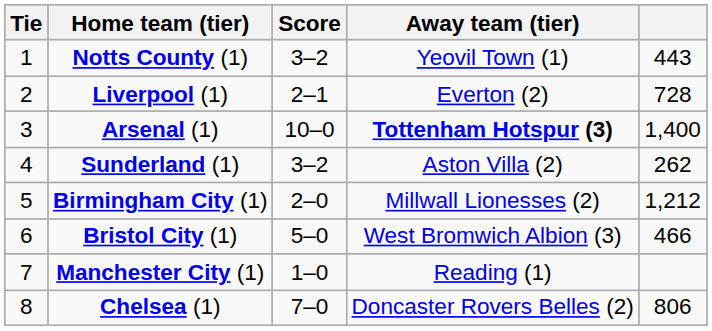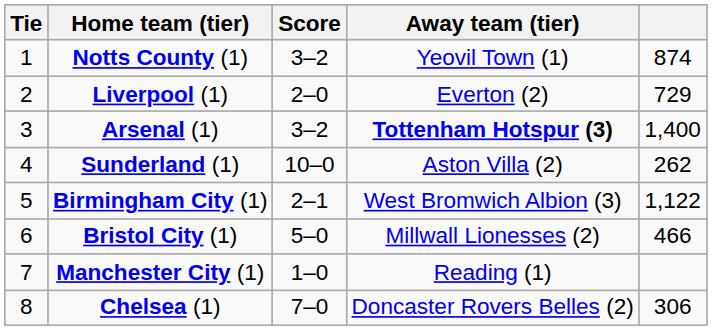Notts County (1) | column 5: 443 -> 874
Liverpool (1) | Score: 2–1 -> 2–0
Liverpool (1) | column 5: 728 -> 729
Arsenal (1) | Score: 10–0 -> 3–2
Sunderland (1) | Score: 3–2 -> 10–0
Birmingham City (1) | Score: 2–0 -> 2–1
Birmingham City (1) | Away team (tier): Millwall Lionesses (2) -> West Bromwich Albion (3)
Birmingham City (1) | column 5: 1,212 -> 1,122
Bristol City (1) | Away team (tier): West Bromwich Albion (3) -> Millwall Lionesses (2)
Chelsea (1) | column 5: 806 -> 306
